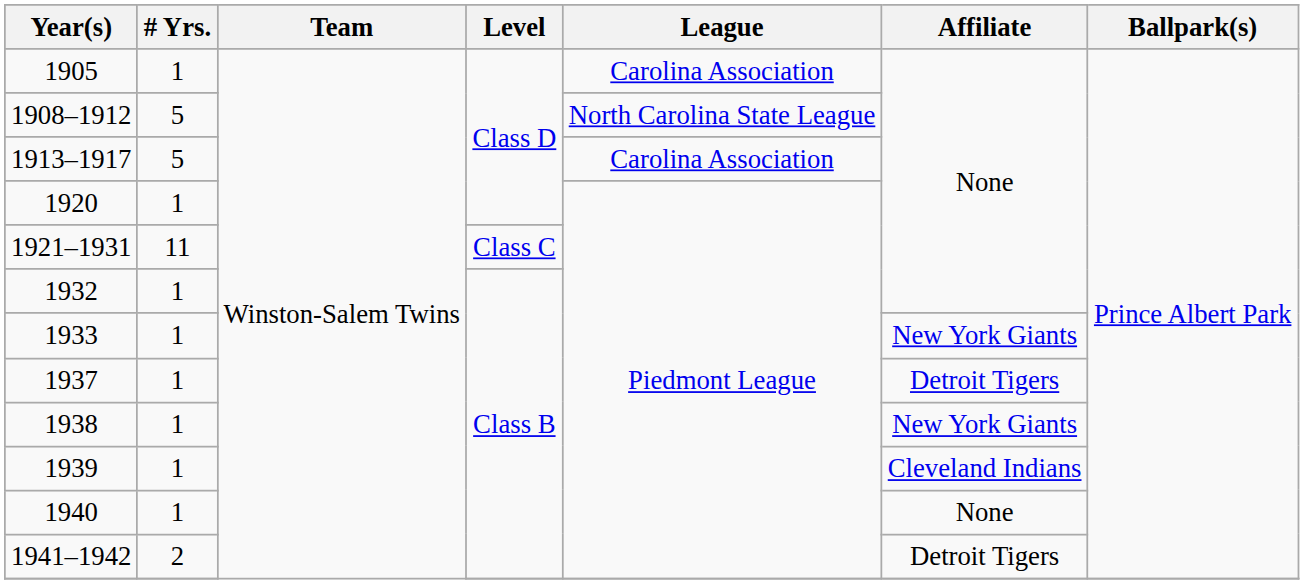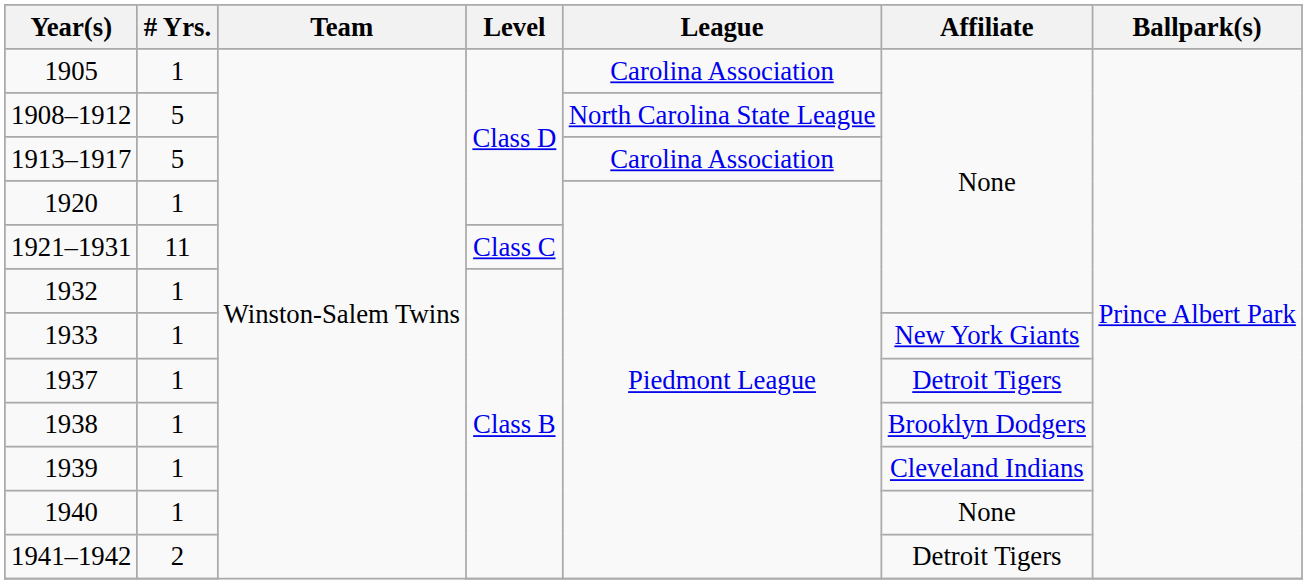1938 | Affiliate: New York Giants -> Brooklyn Dodgers
